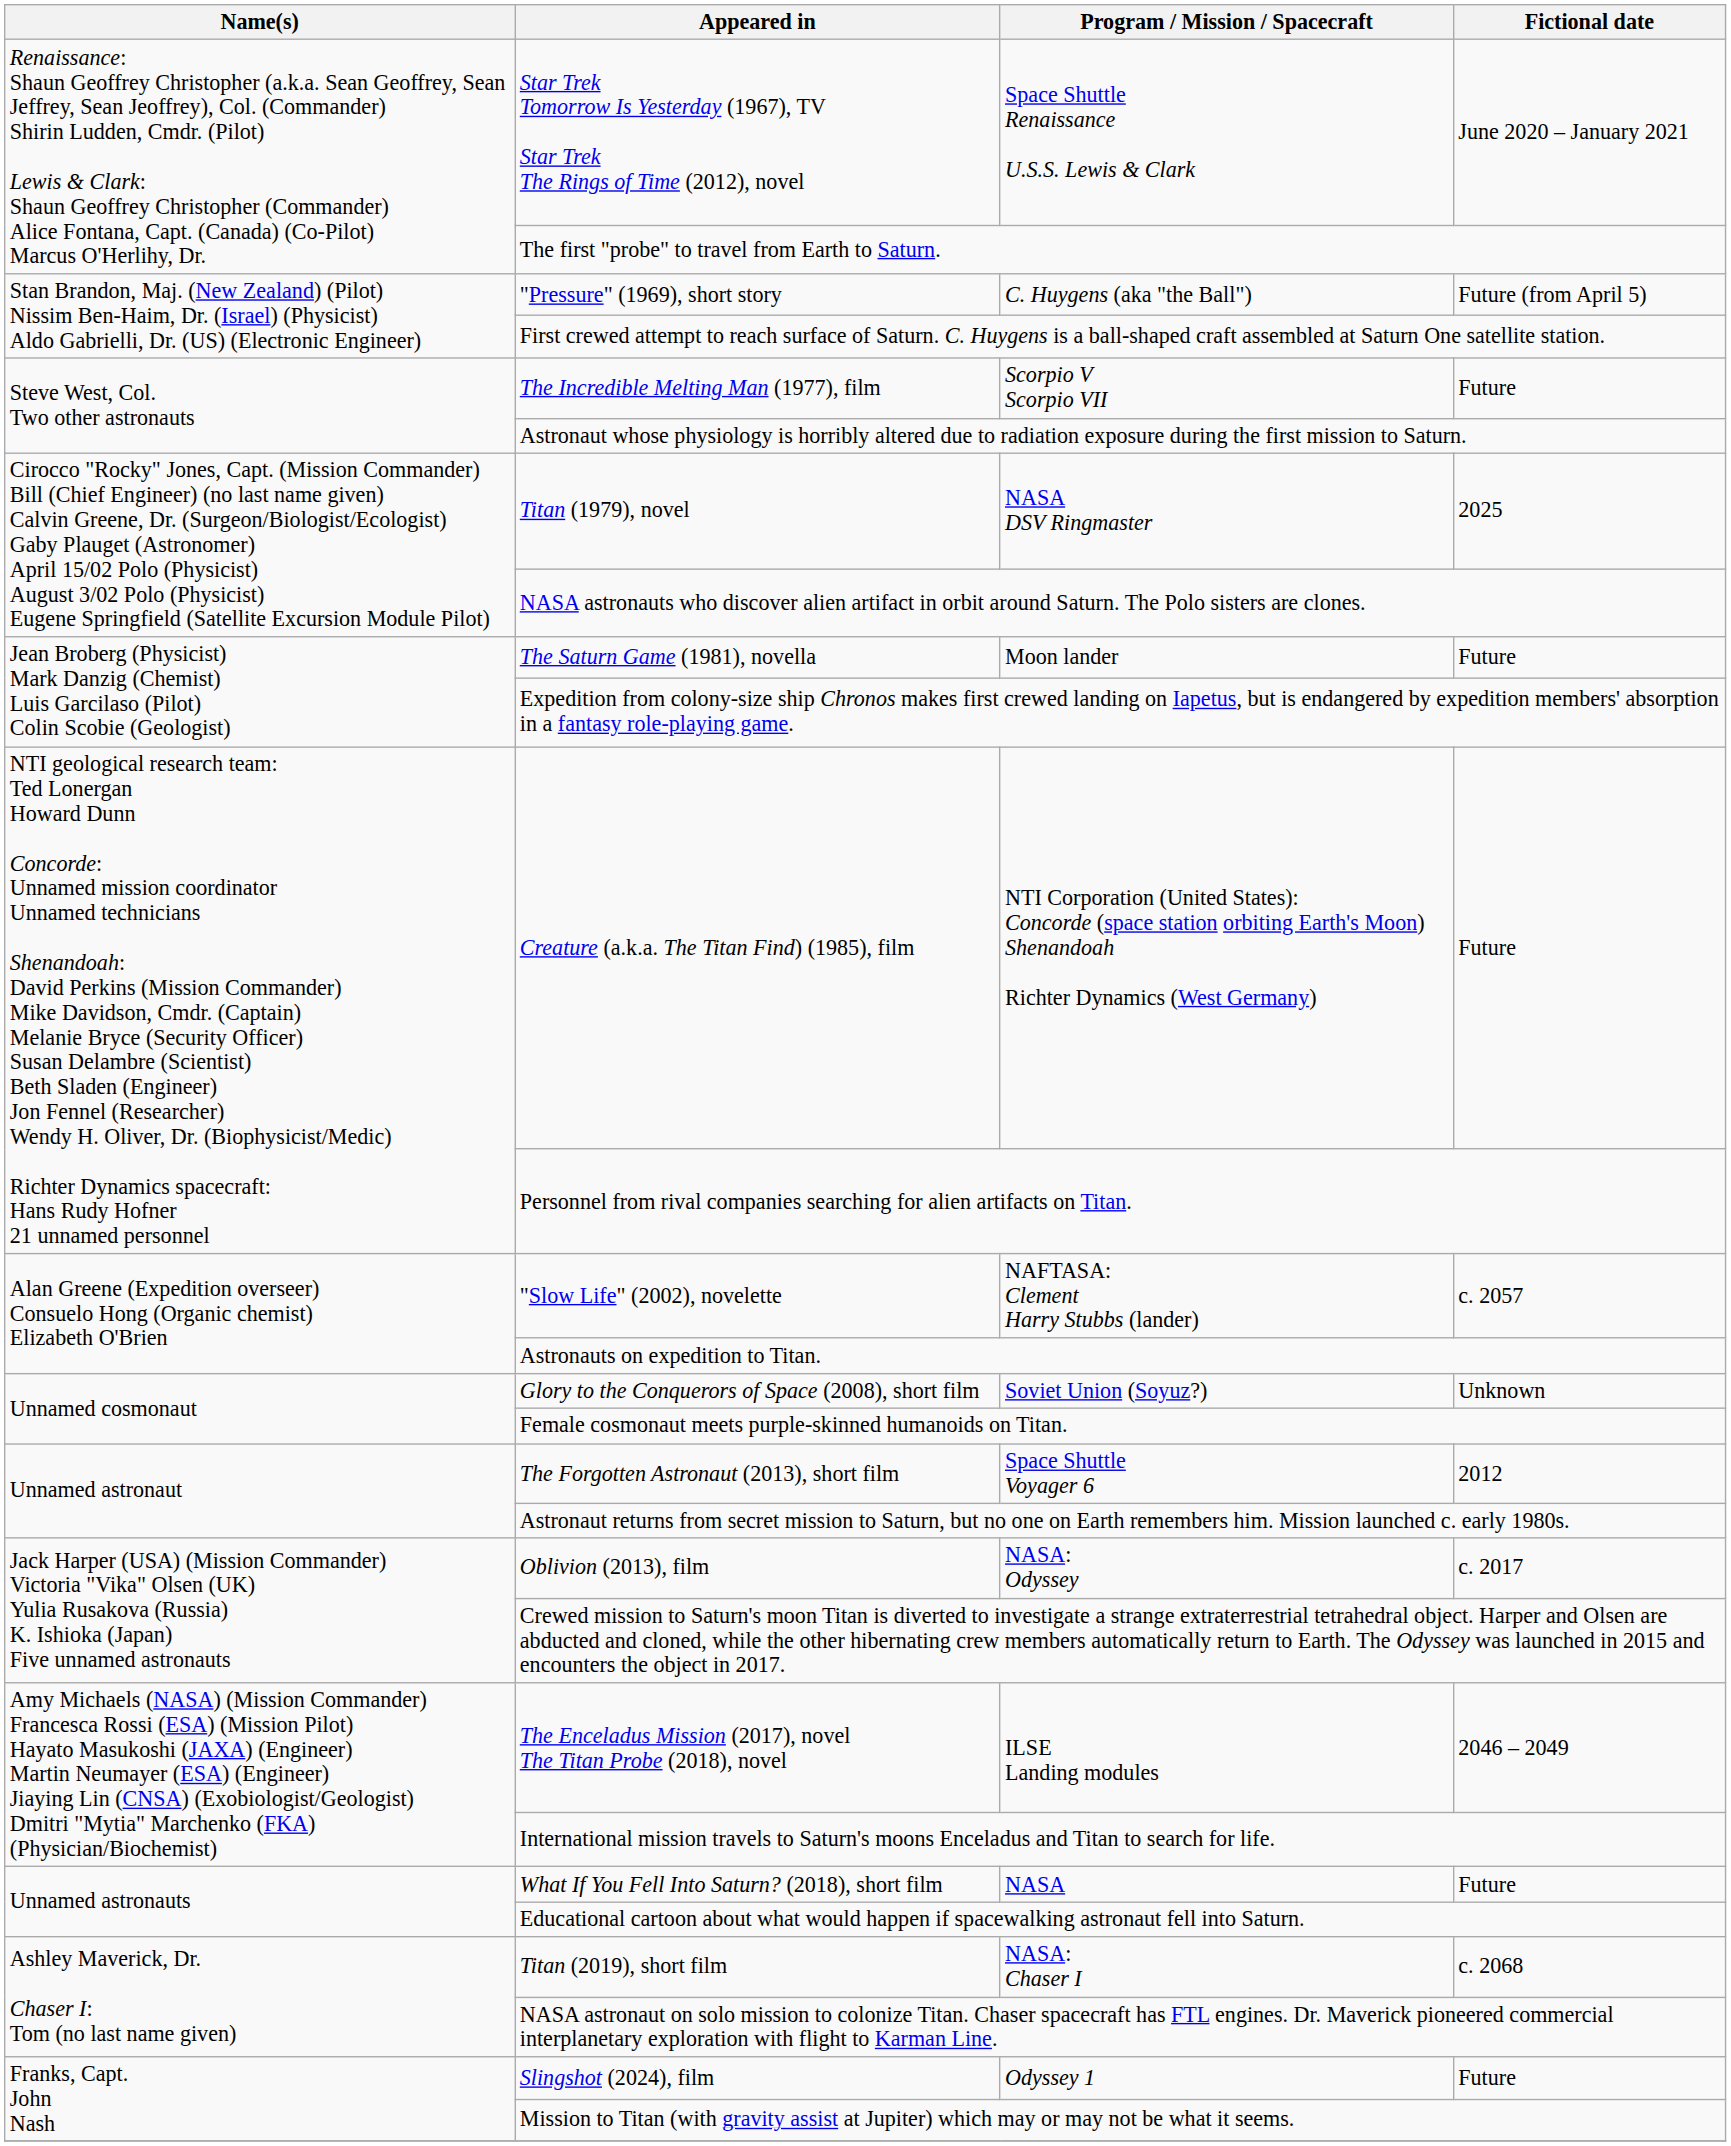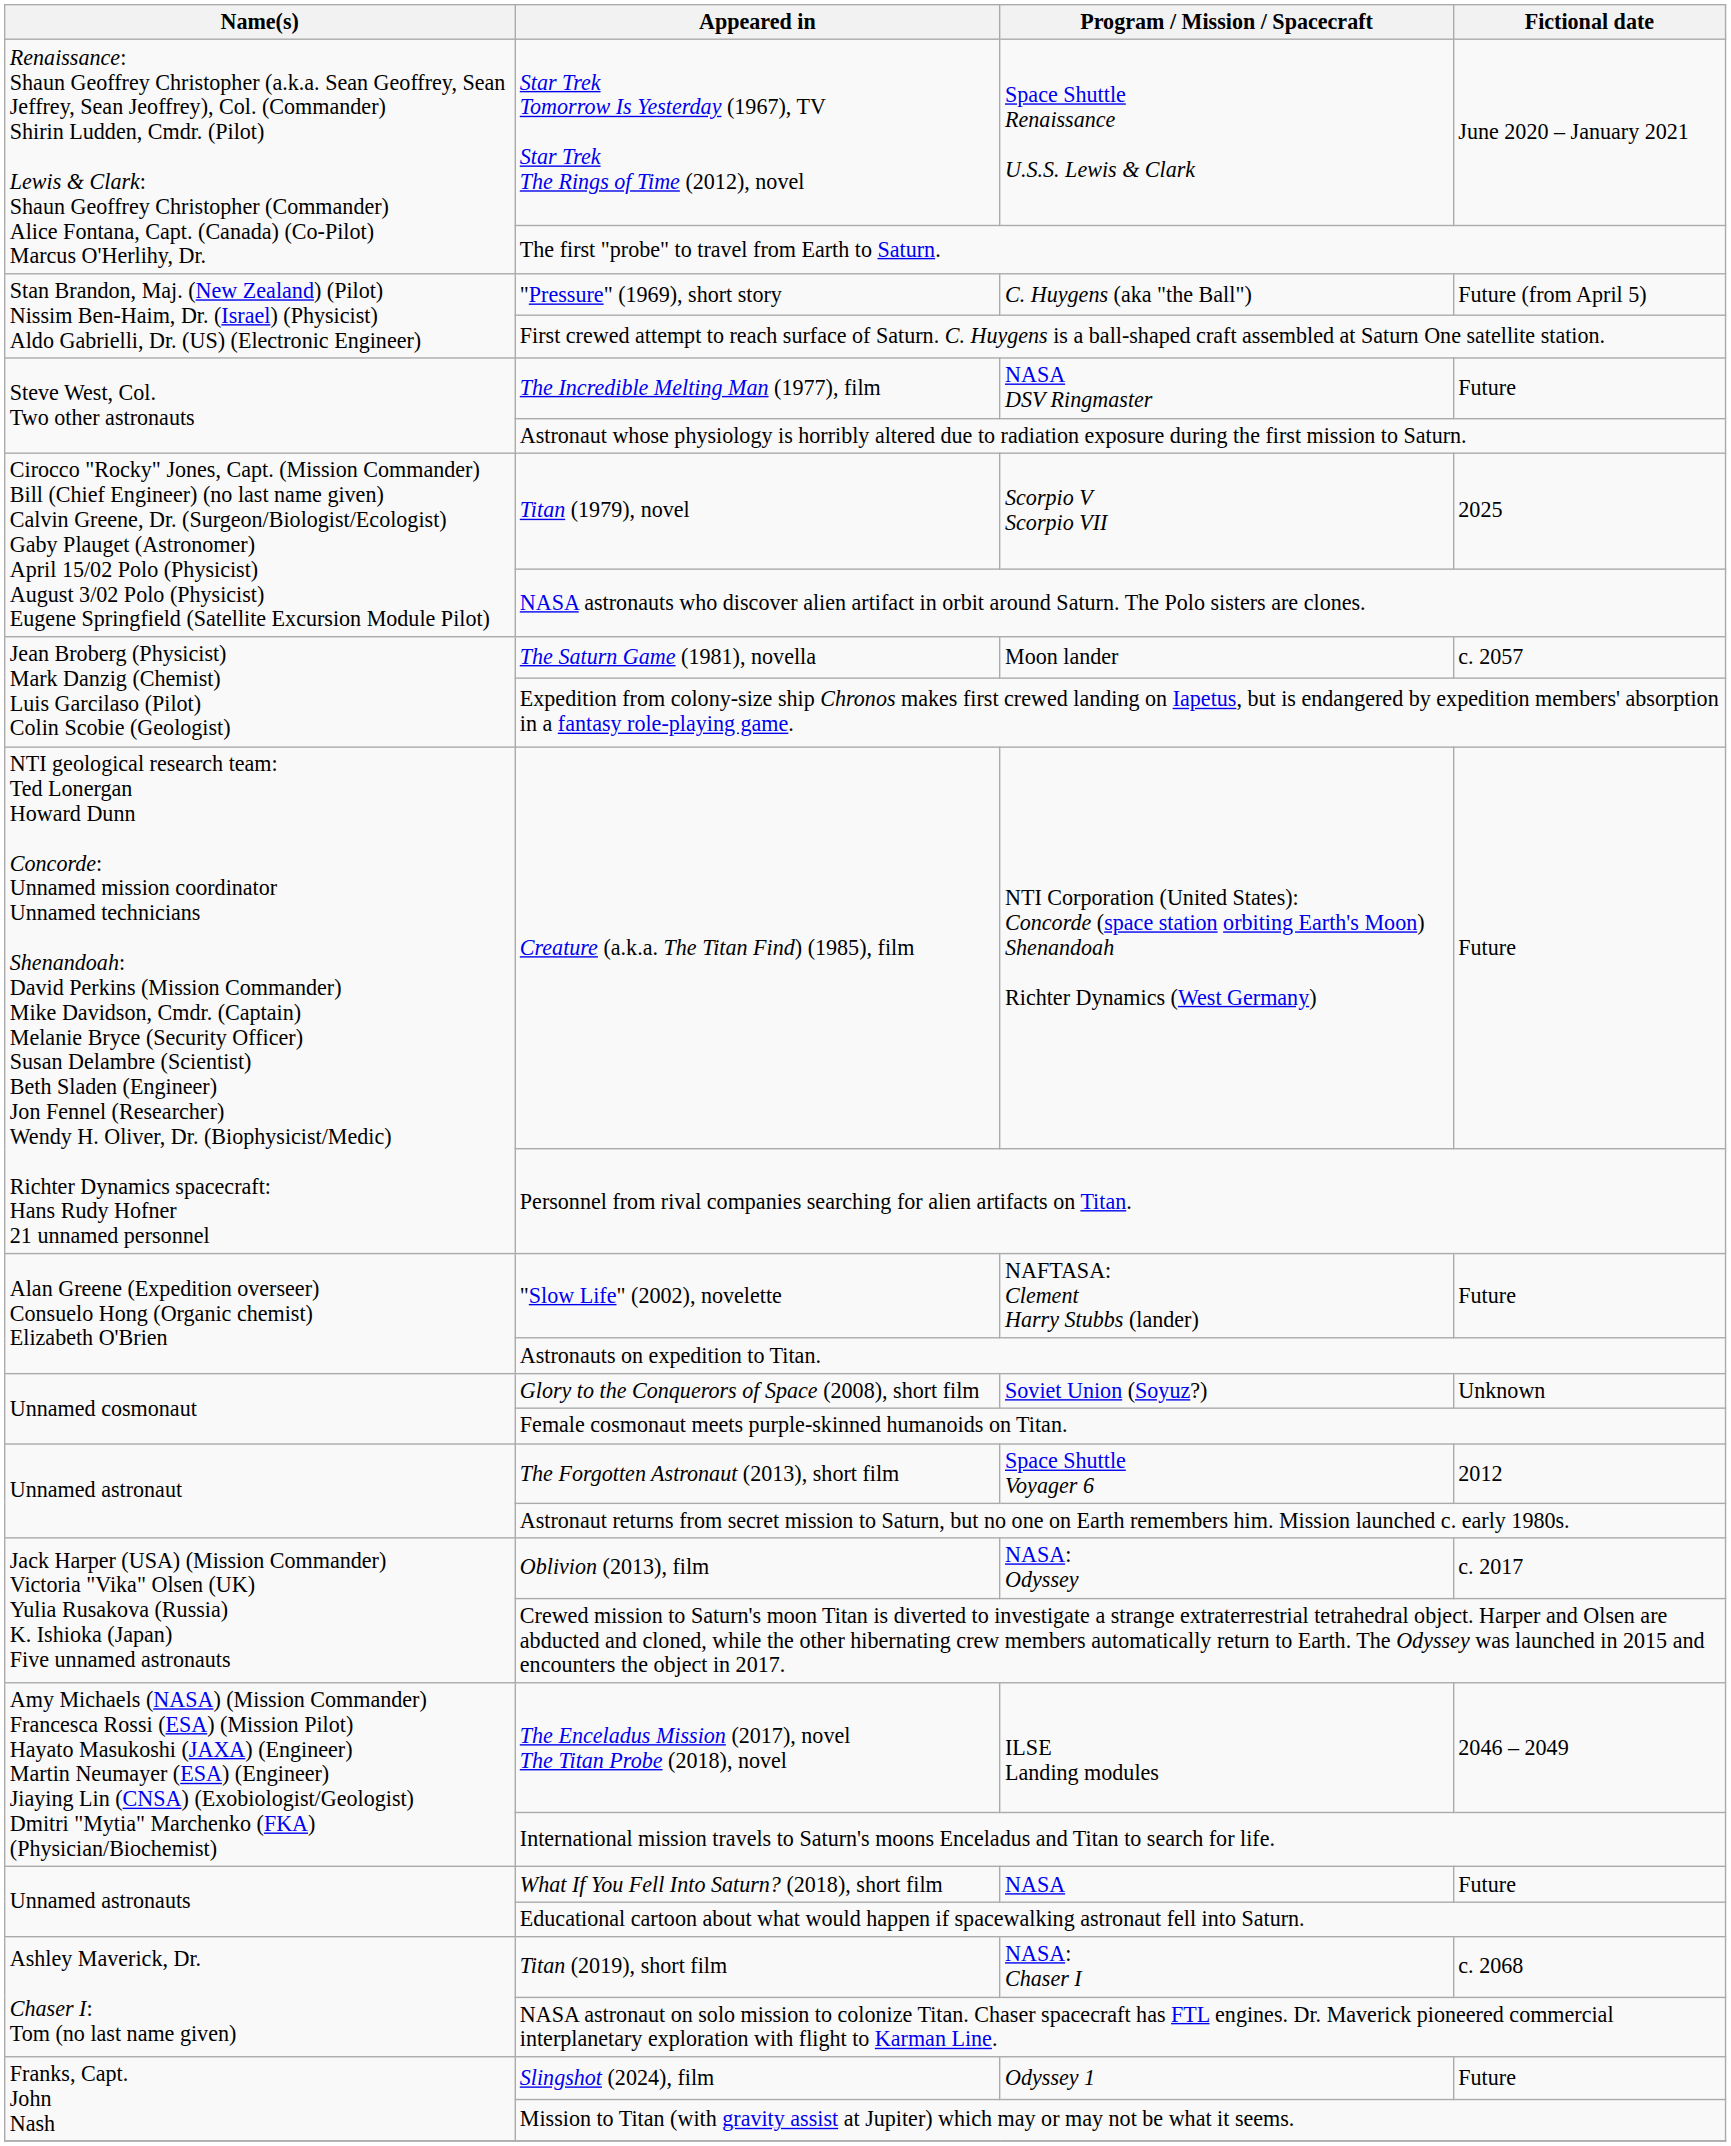The Incredible Melting Man (1977), film | Program / Mission / Spacecraft: Scorpio V Scorpio VII -> NASA DSV Ringmaster
Titan (1979), novel | Program / Mission / Spacecraft: NASA DSV Ringmaster -> Scorpio V Scorpio VII
The Saturn Game (1981), novella | Fictional date: Future -> c. 2057
"Slow Life" (2002), novelette | Fictional date: c. 2057 -> Future
